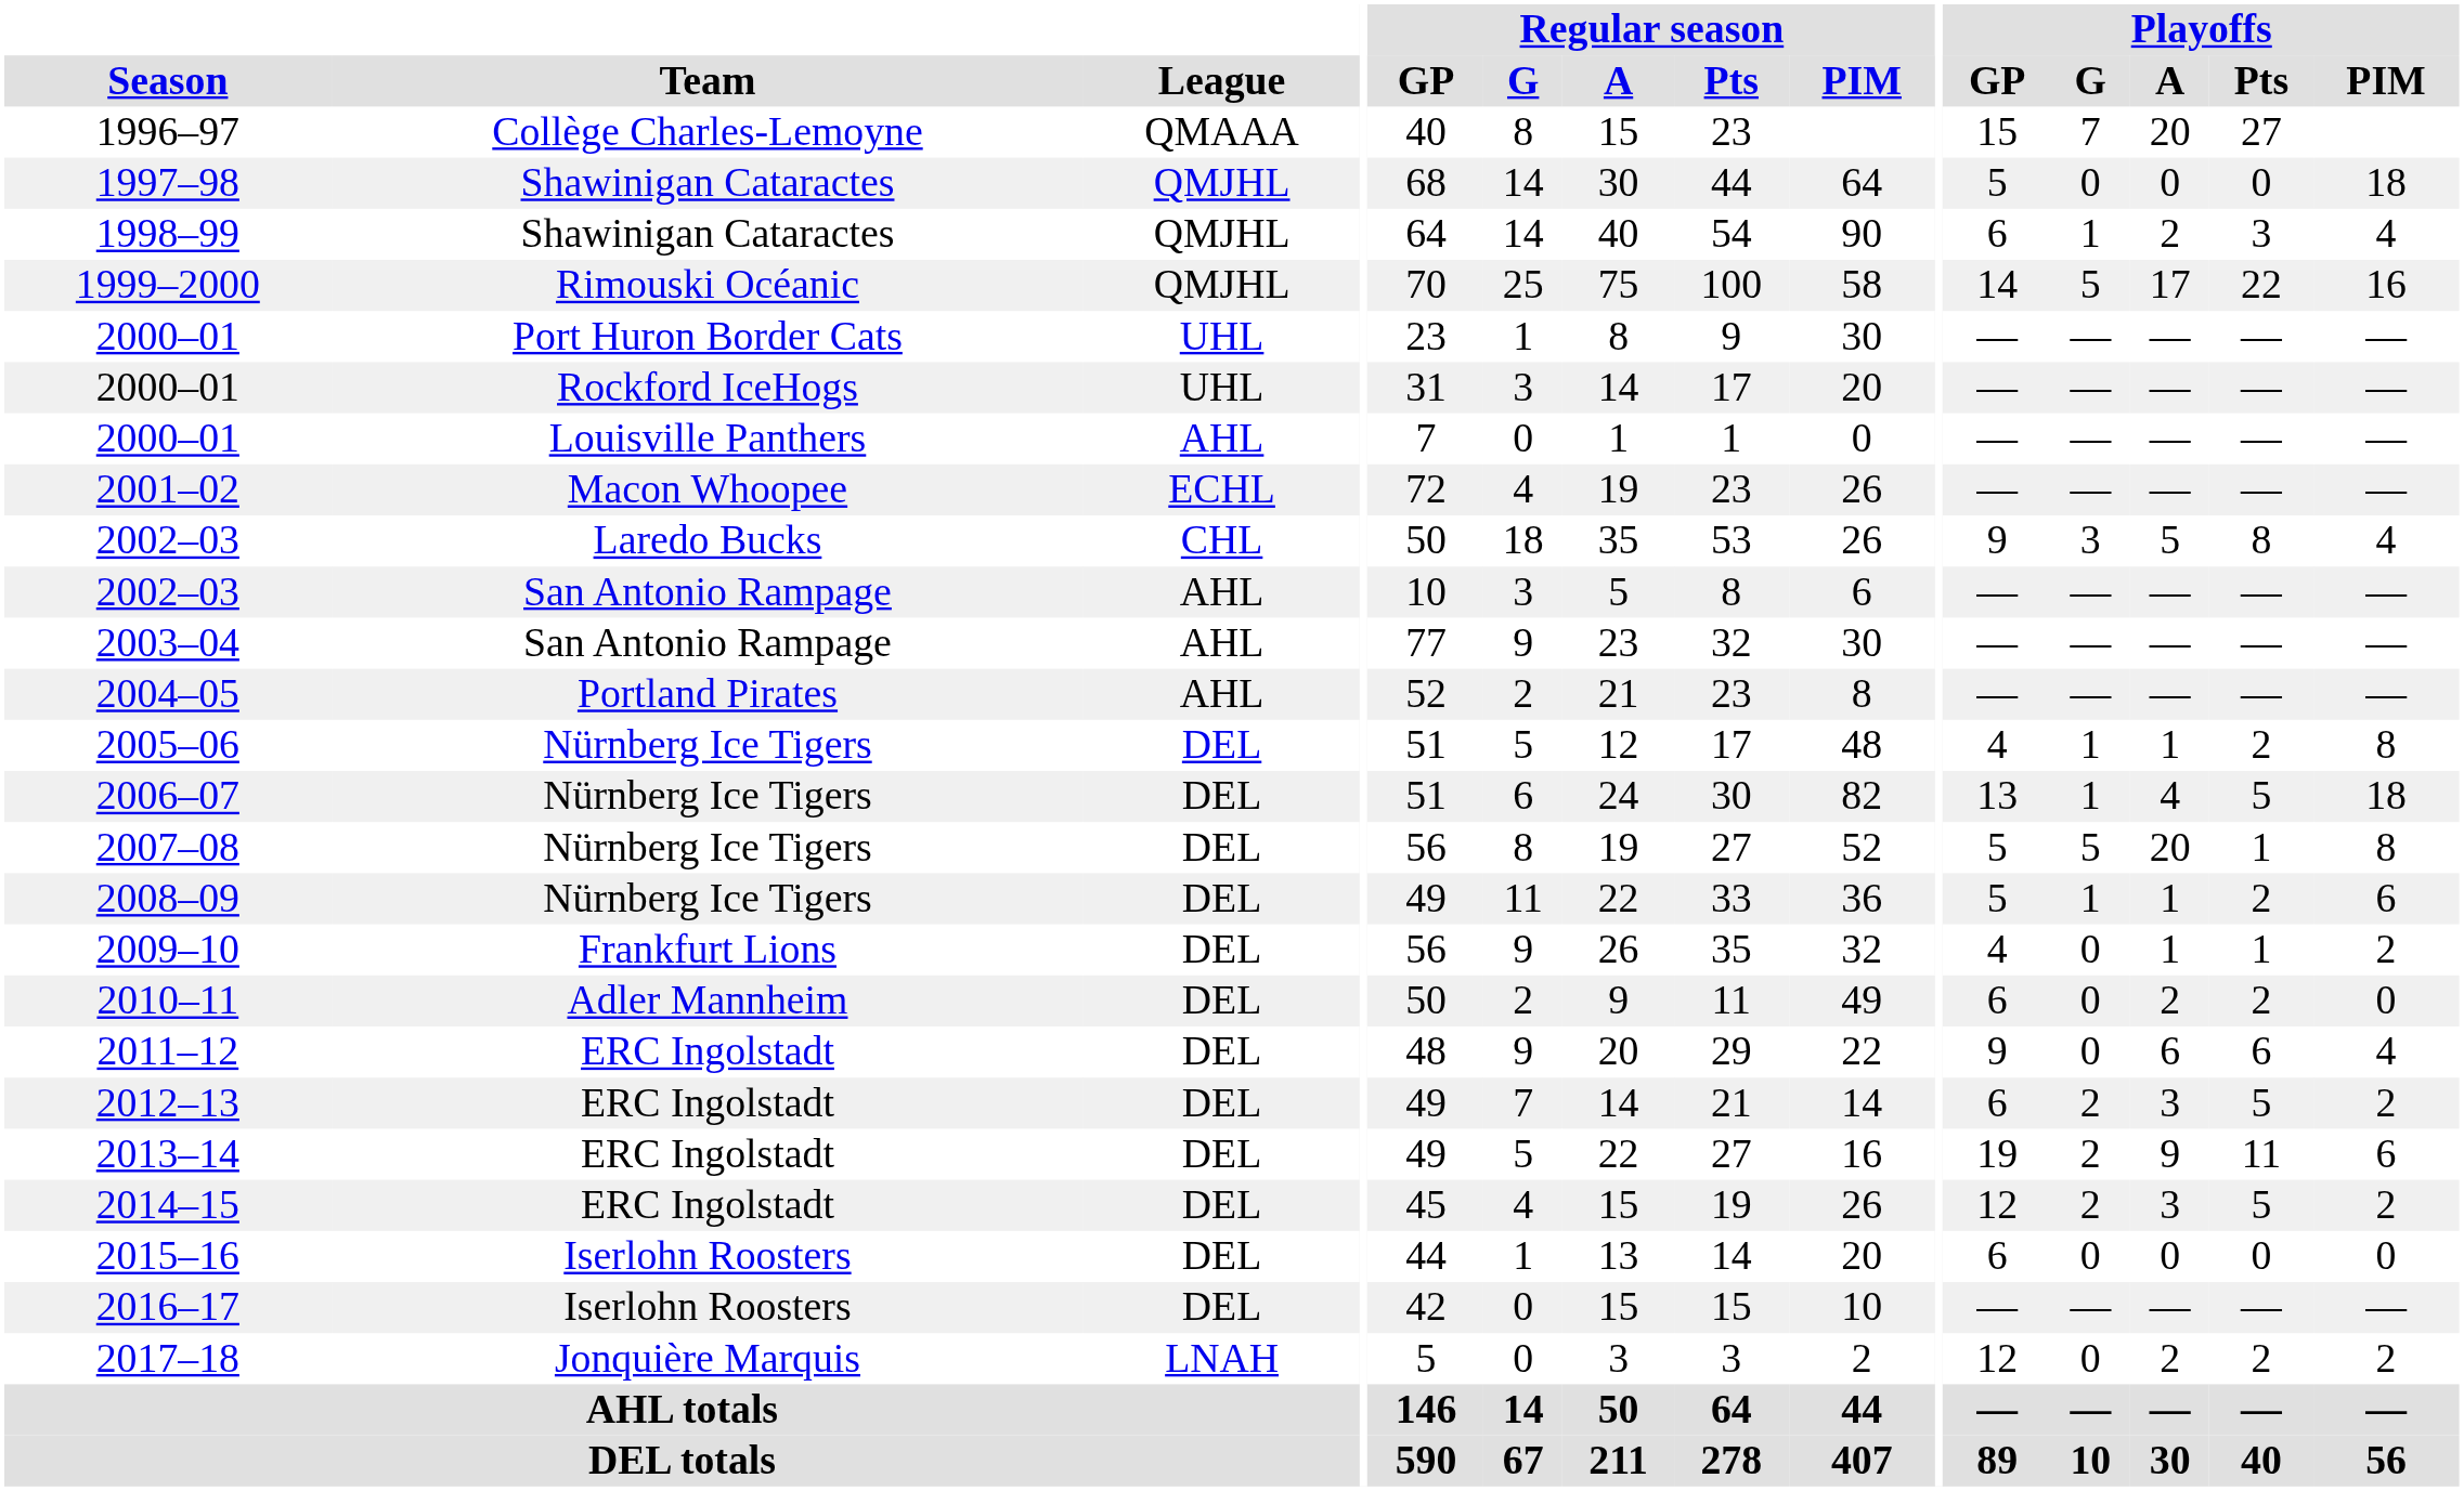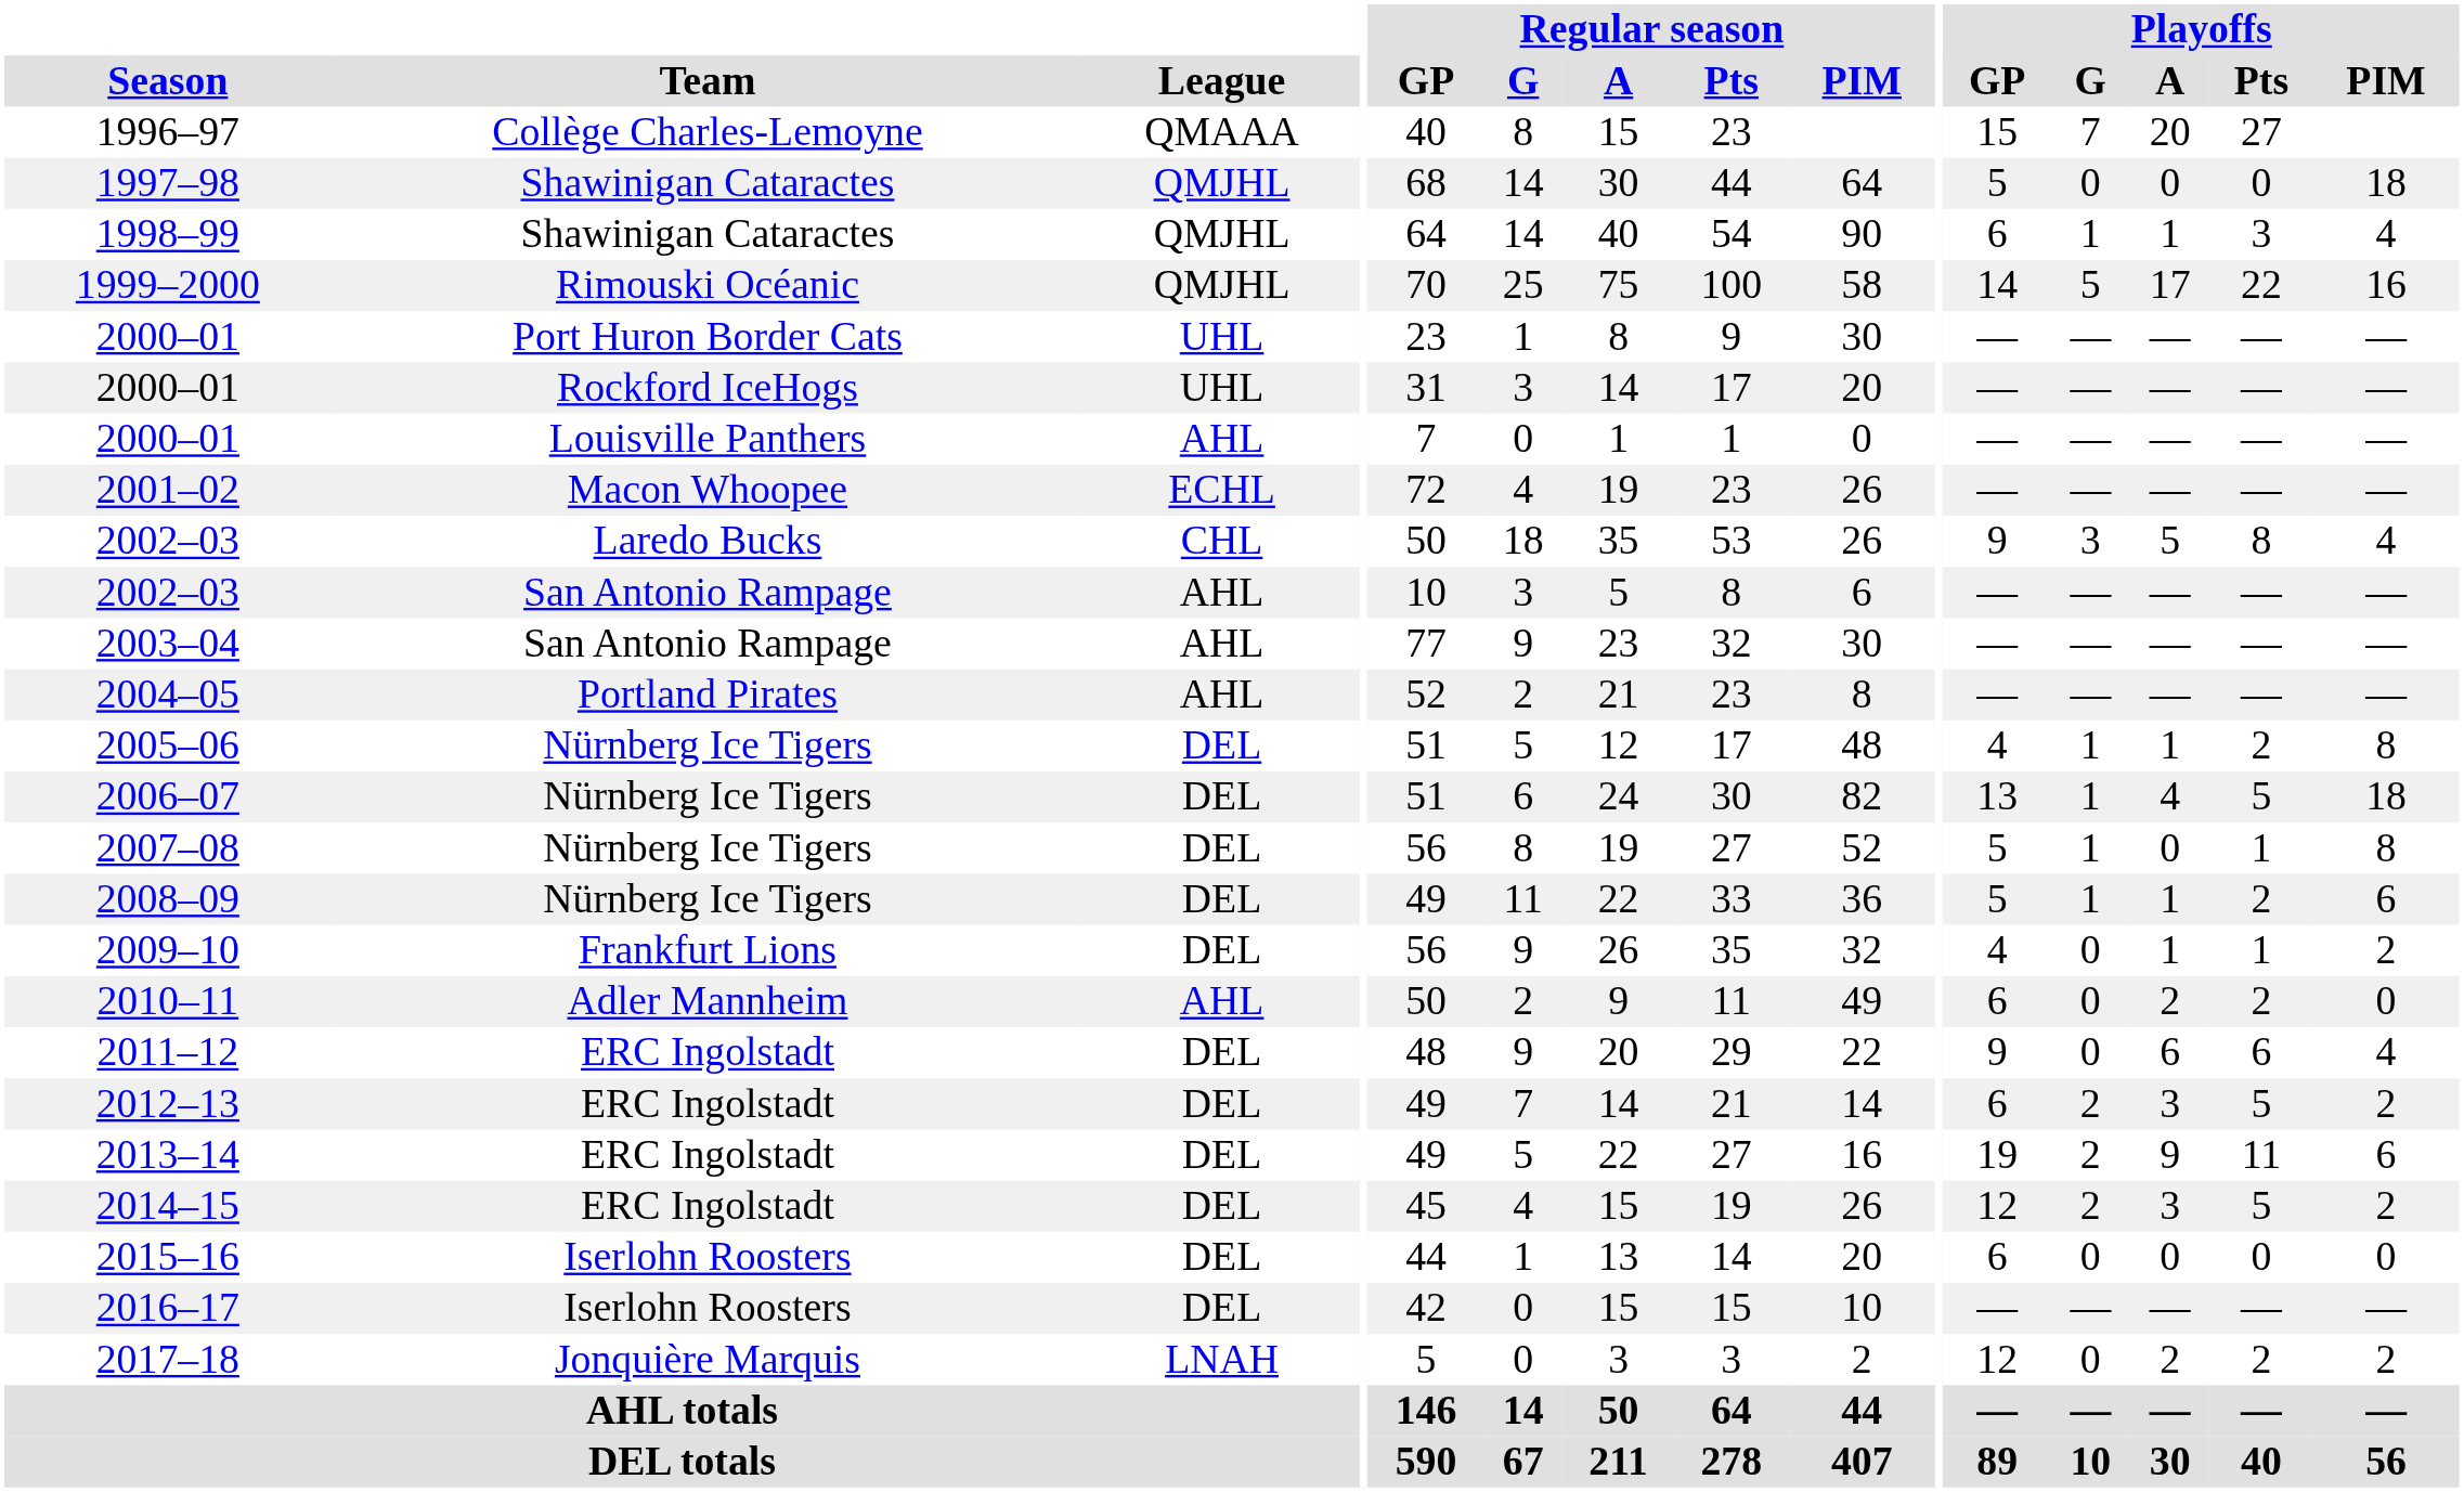1998–99 | Playoffs / A: 2 -> 1
2007–08 | Playoffs / G: 5 -> 1
2007–08 | Playoffs / A: 20 -> 0
2010–11 | League: DEL -> AHL
